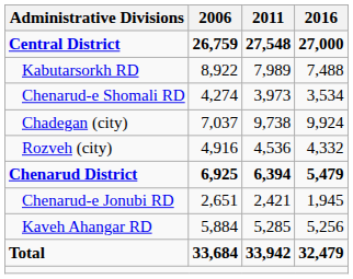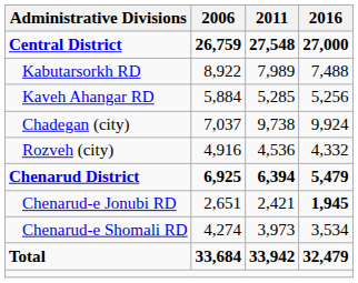rows swapped: Kaveh Ahangar RD <-> Chenarud-e Shomali RD
Chenarud-e Jonubi RD | 2016: normal -> bold
